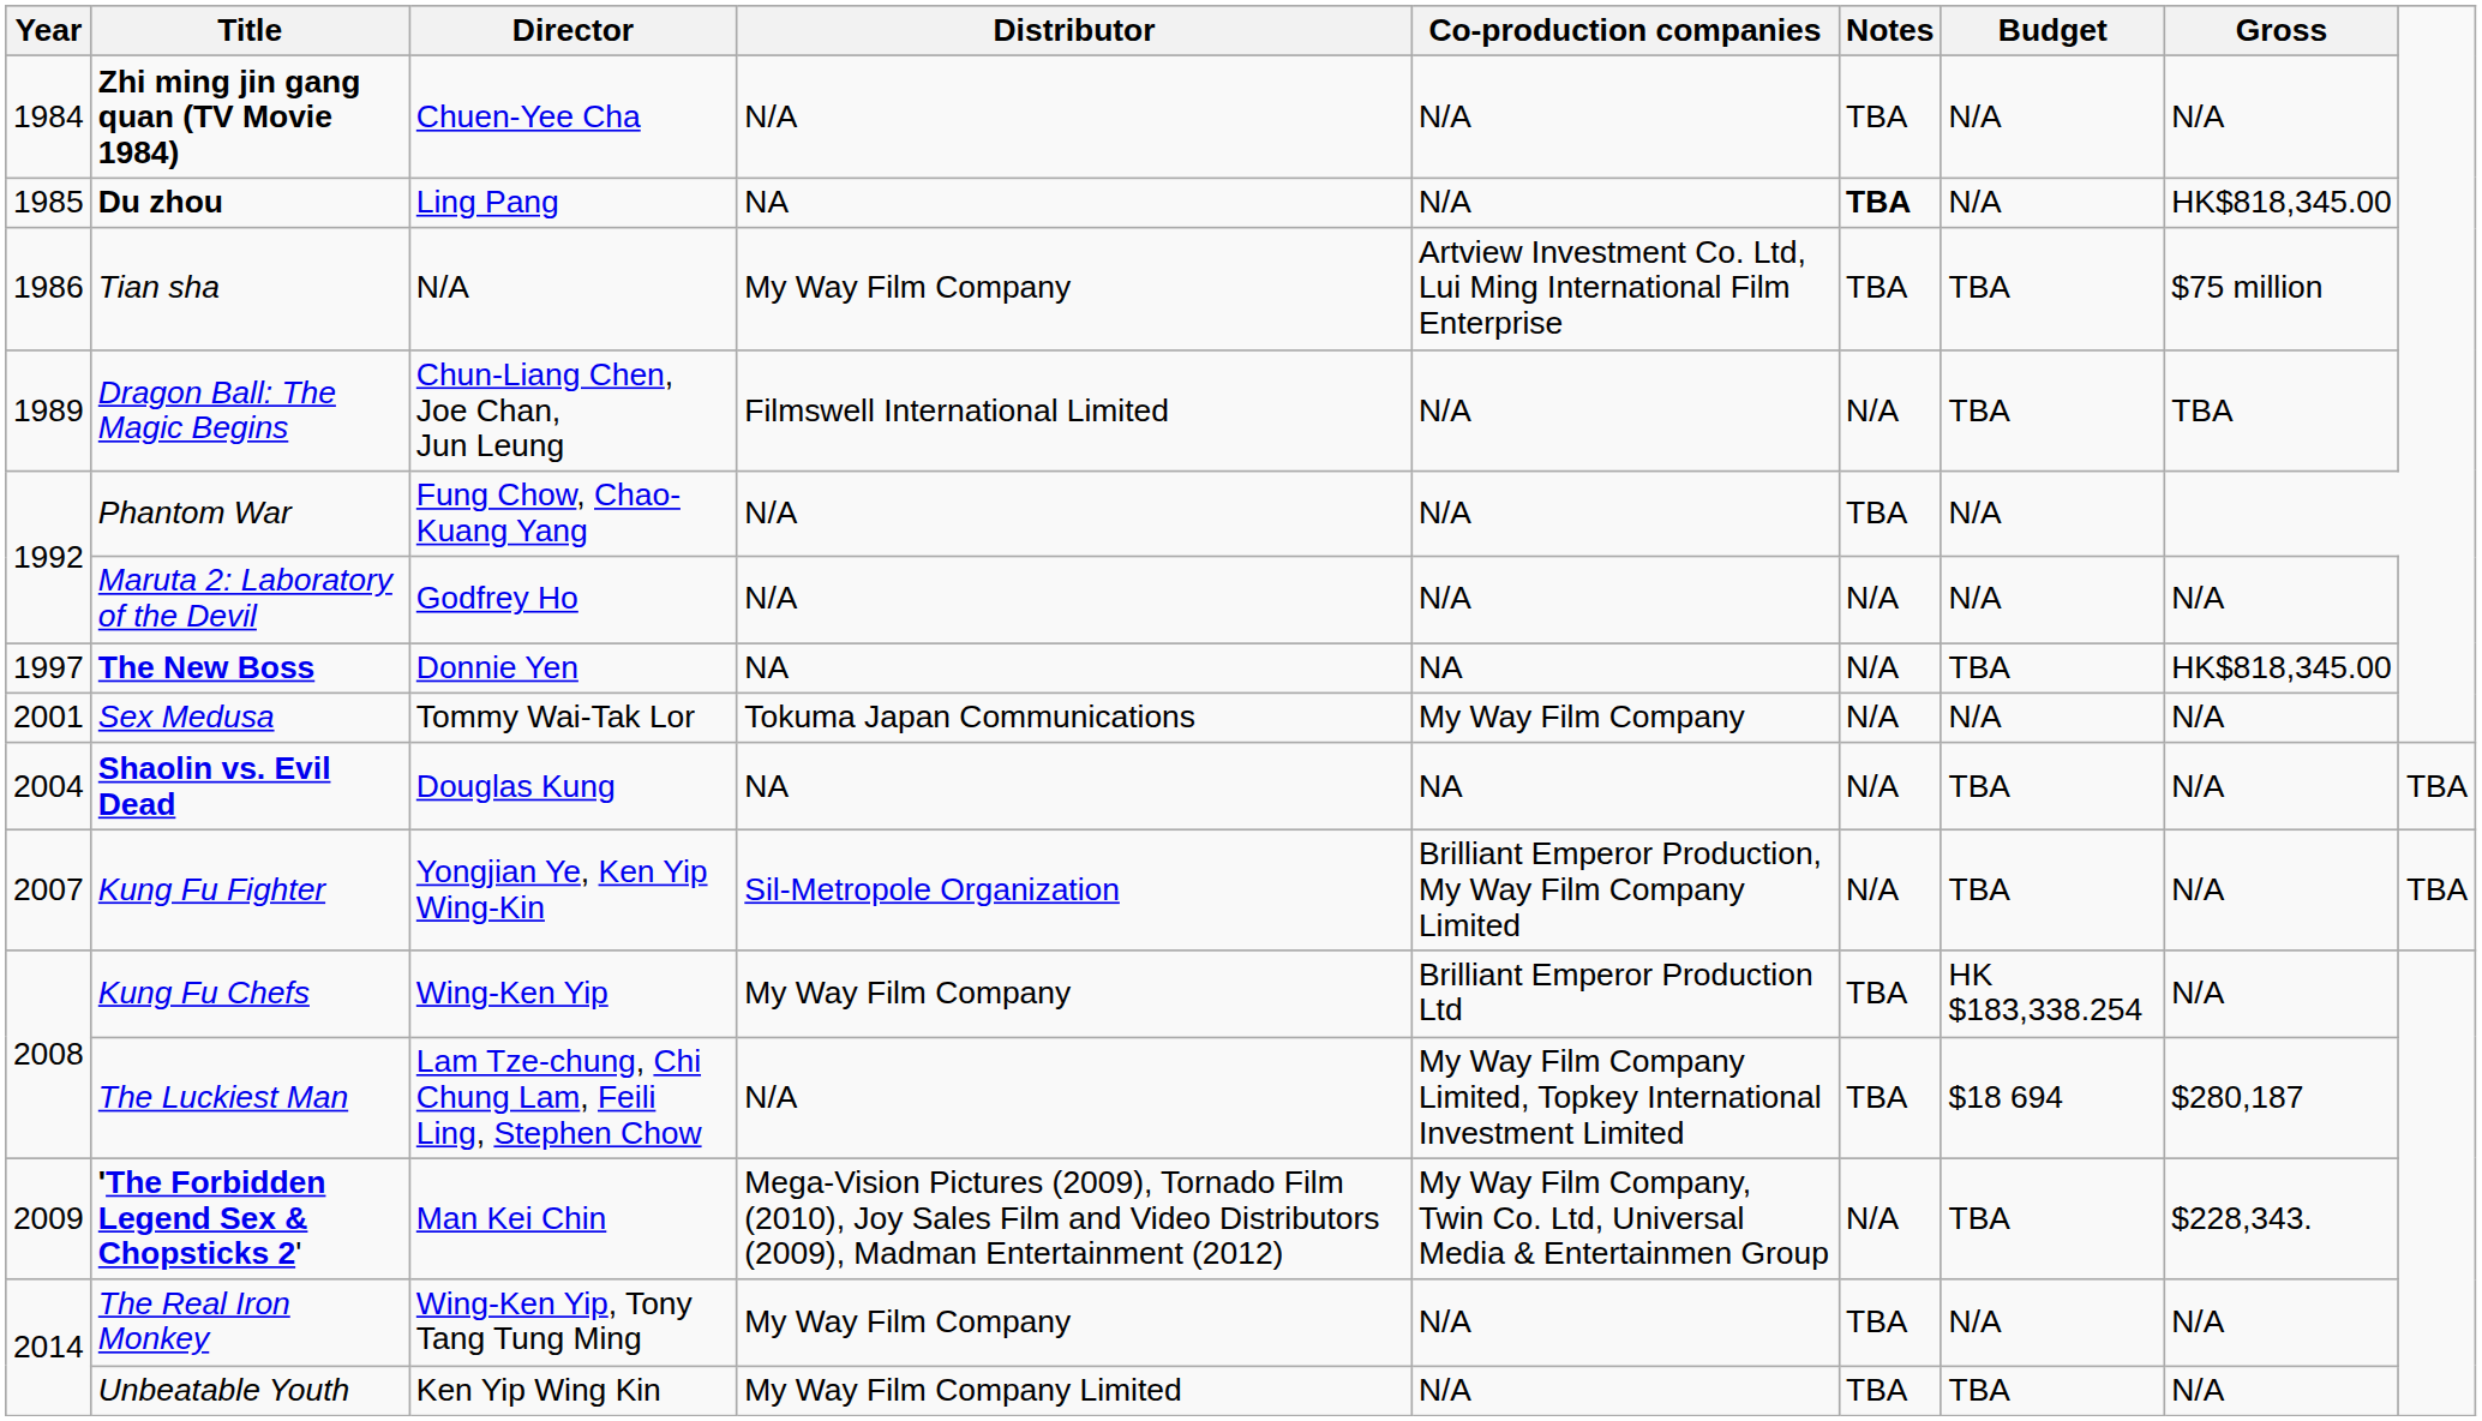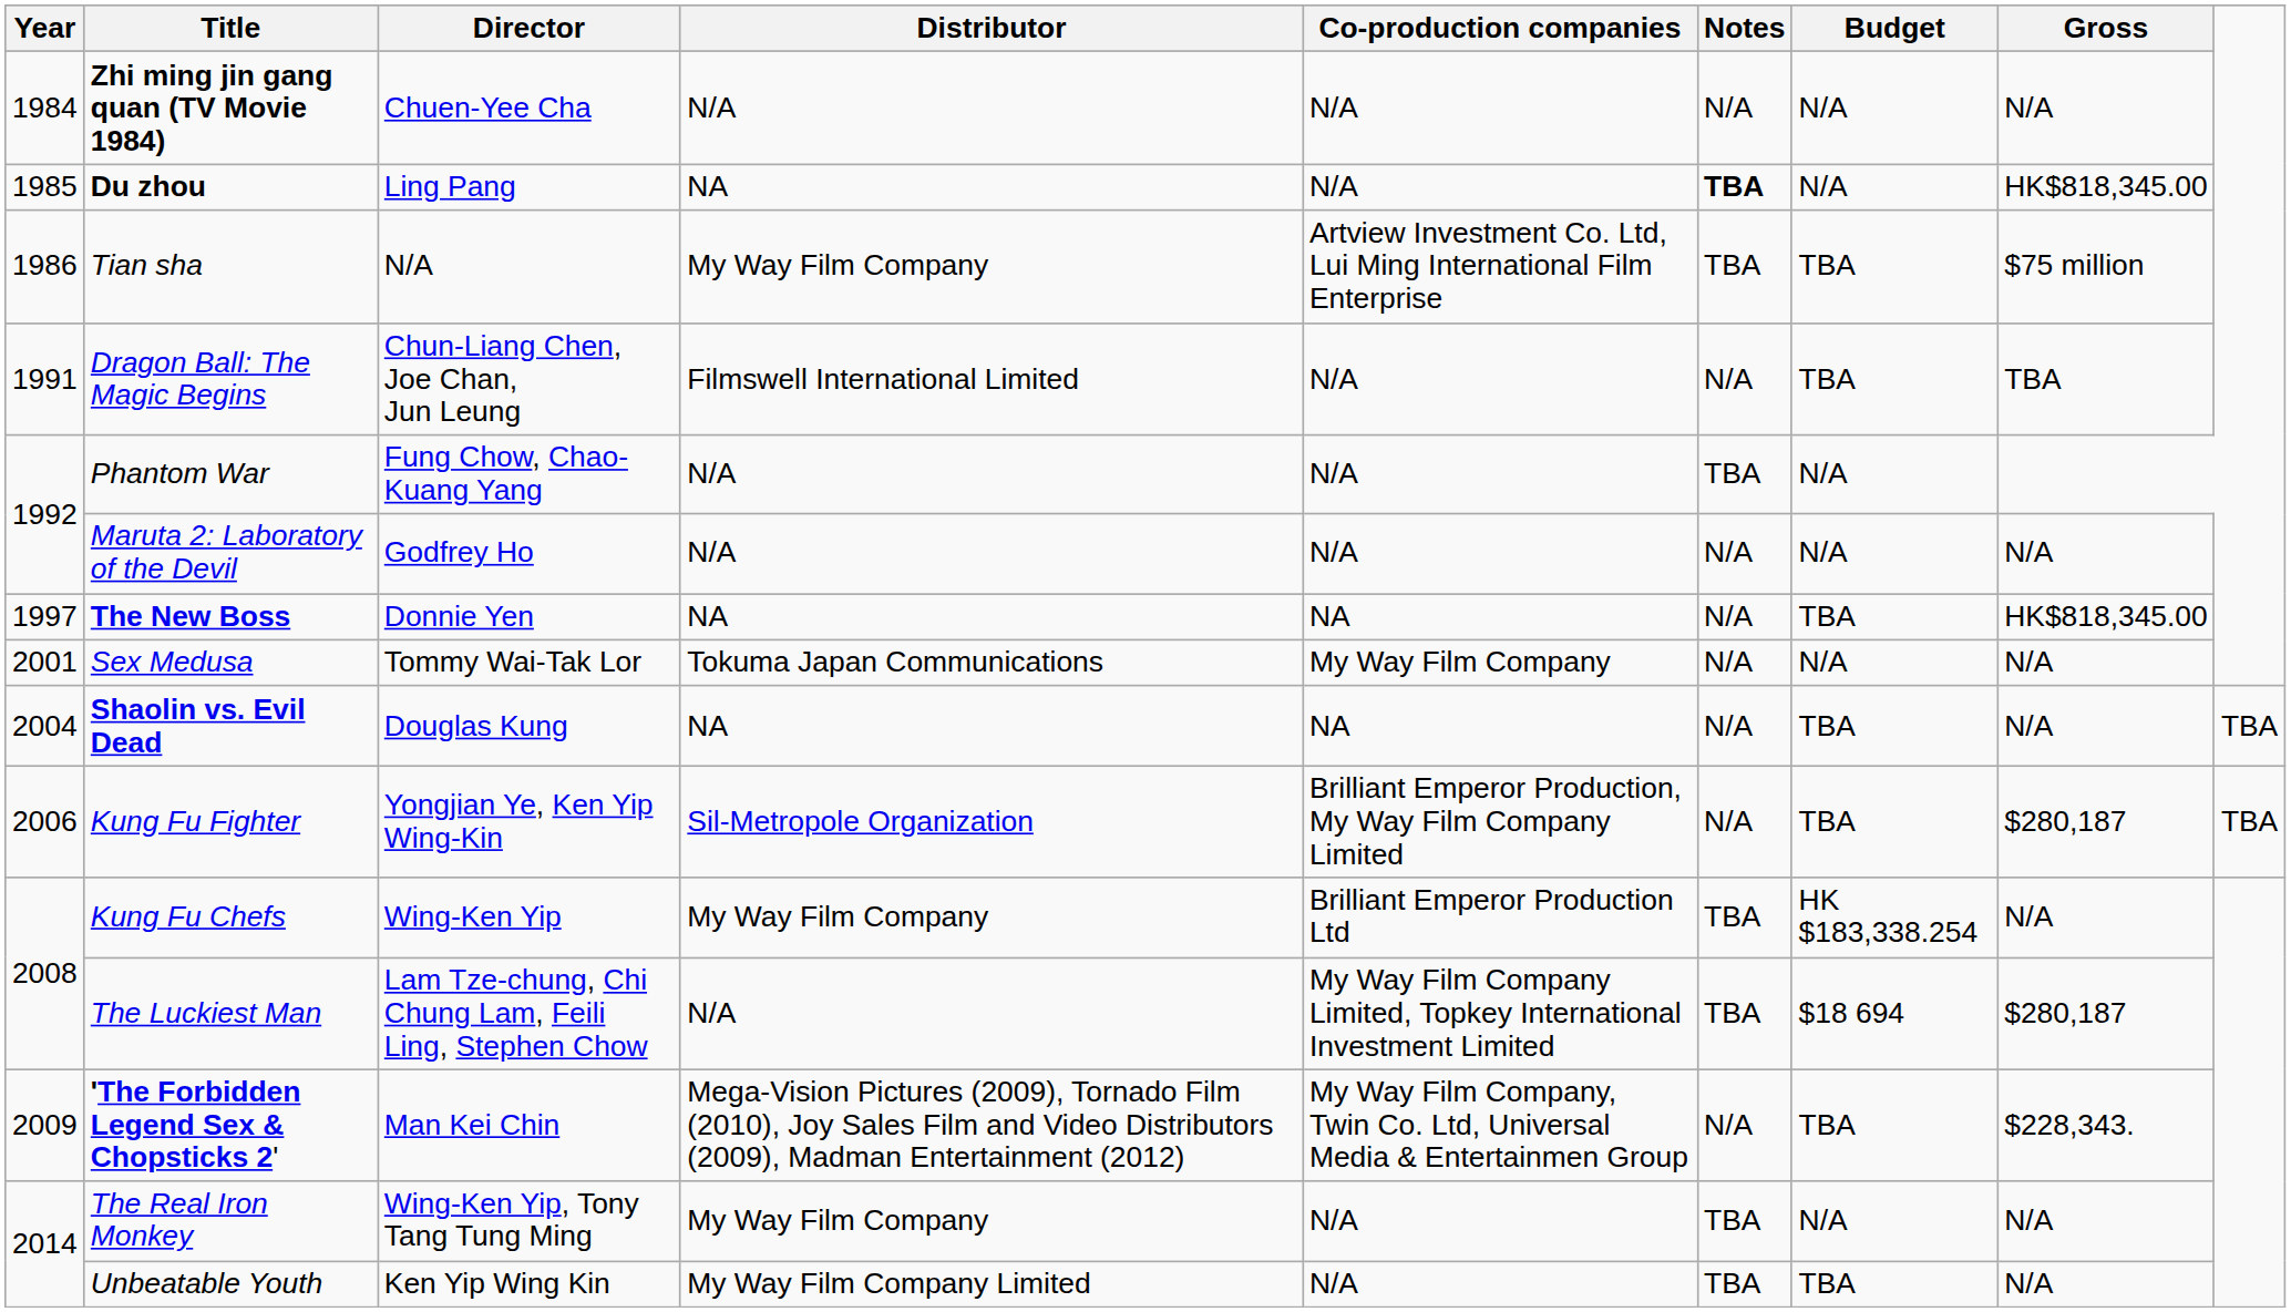Zhi ming jin gang quan (TV Movie 1984) | Notes: TBA -> N/A
Dragon Ball: The Magic Begins | Year: 1989 -> 1991
Kung Fu Fighter | Year: 2007 -> 2006
Kung Fu Fighter | Gross: N/A -> $280,187
